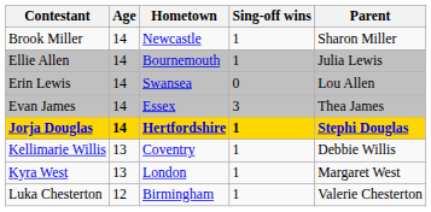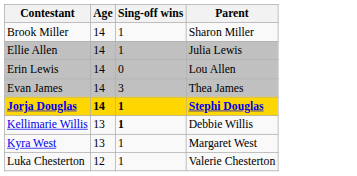- column: Hometown | Newcastle | Bournemouth | Swansea | Essex | Hertfordshire | Coventry | London | Birmingham
Kellimarie Willis | Sing-off wins: normal -> bold
